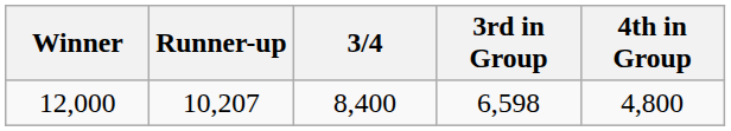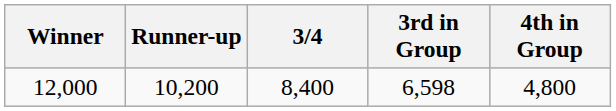12,000 | Runner-up: 10,207 -> 10,200
